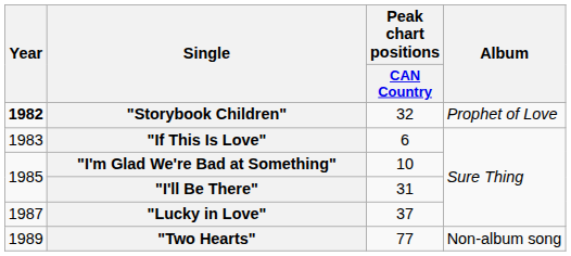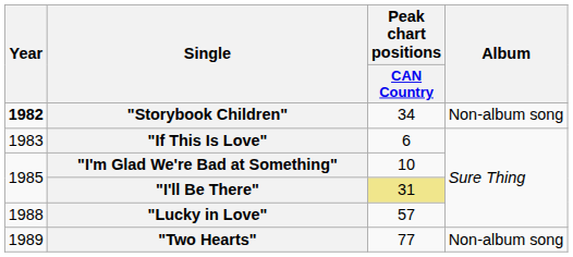"Storybook Children" | Peak chart positions / CAN Country: 32 -> 34
"Storybook Children" | Album: Prophet of Love -> Non-album song
"I'll Be There" | Peak chart positions / CAN Country: no background -> khaki background
"Lucky in Love" | Year: 1987 -> 1988
"Lucky in Love" | Peak chart positions / CAN Country: 37 -> 57
